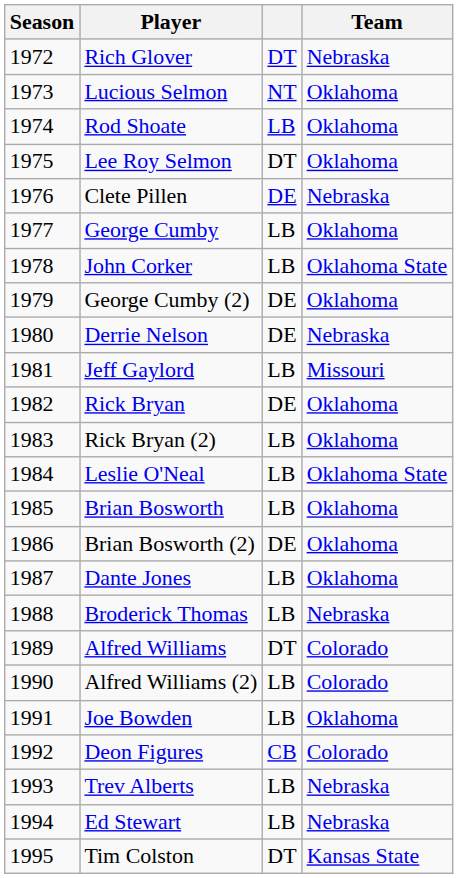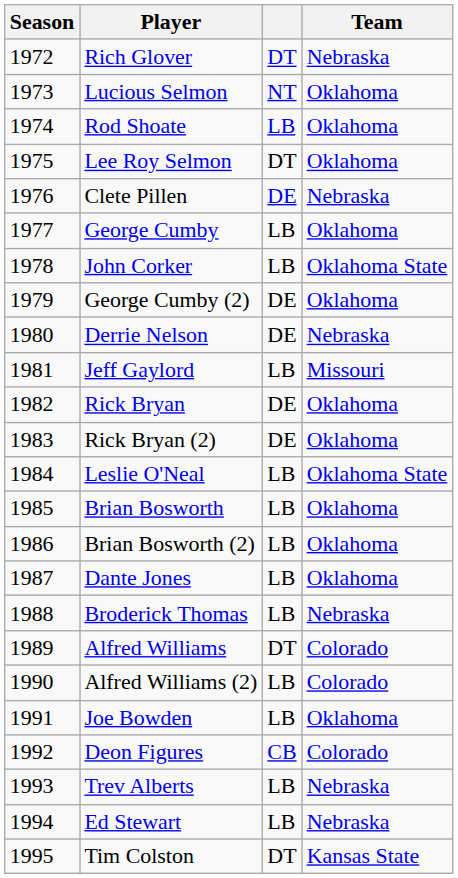Rick Bryan (2) | column 3: LB -> DE
Brian Bosworth (2) | column 3: DE -> LB
